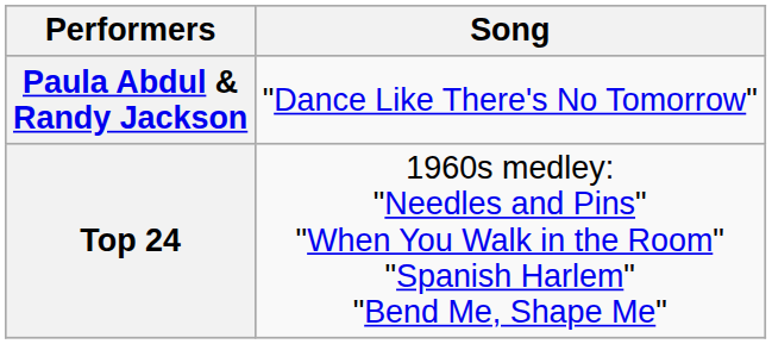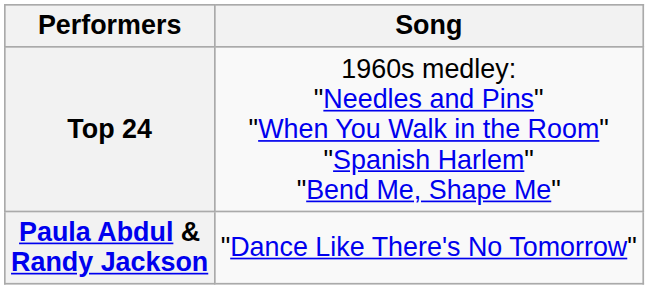rows swapped: Top 24 <-> Paula Abdul & Randy Jackson
